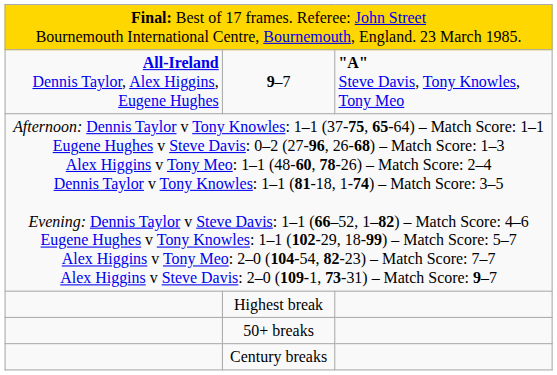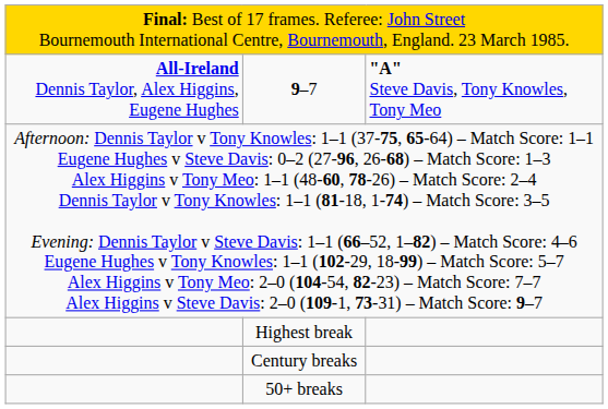rows swapped: Century breaks <-> 50+ breaks
